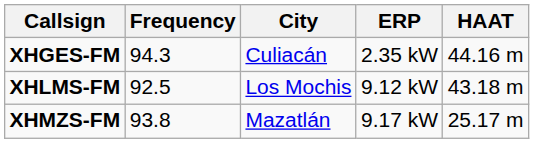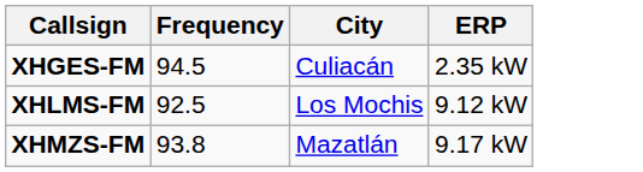- column: HAAT | 44.16 m | 43.18 m | 25.17 m
XHGES-FM | Frequency: 94.3 -> 94.5
